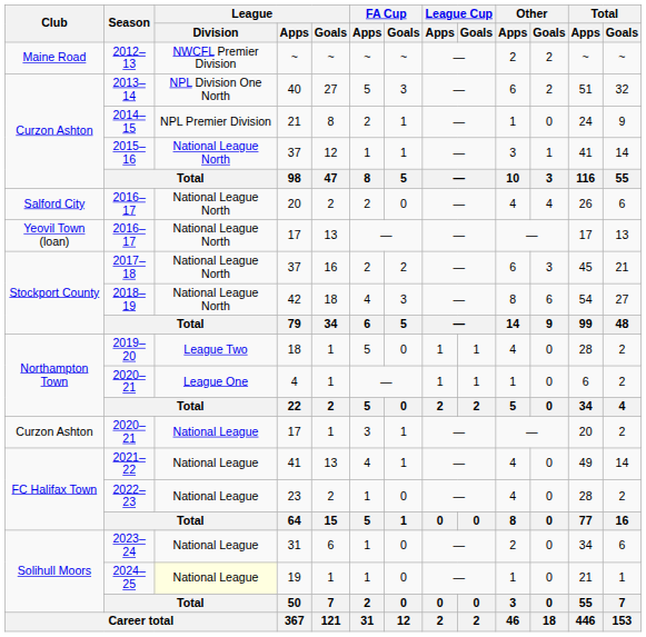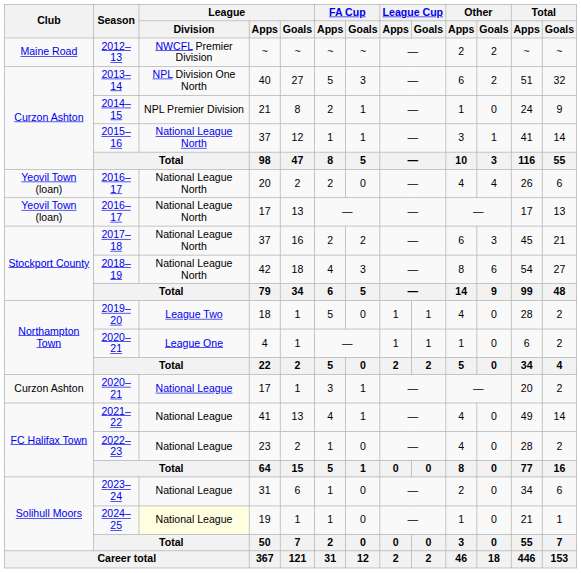2016–17 / 20 | Club: Salford City -> Yeovil Town (loan)
